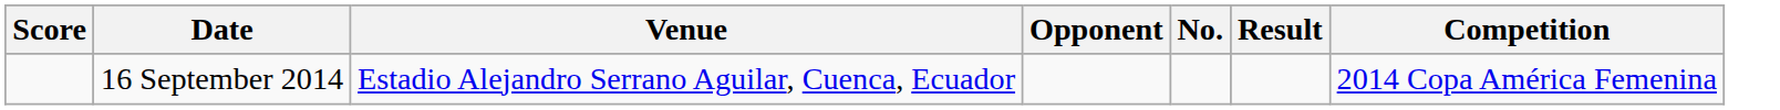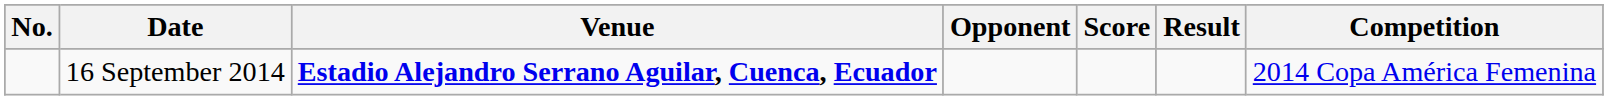columns swapped: No. <-> Score
16 September 2014 | Venue: normal -> bold
